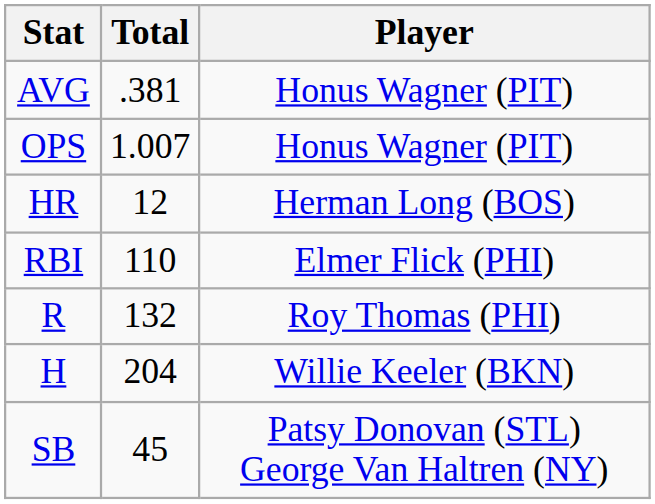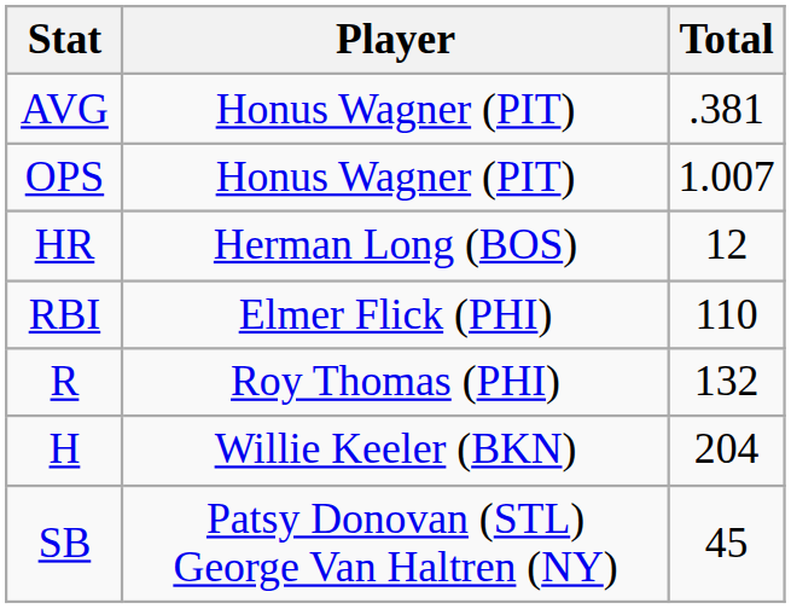columns swapped: Player <-> Total
